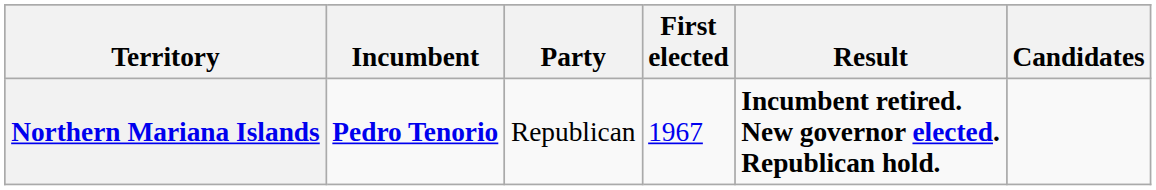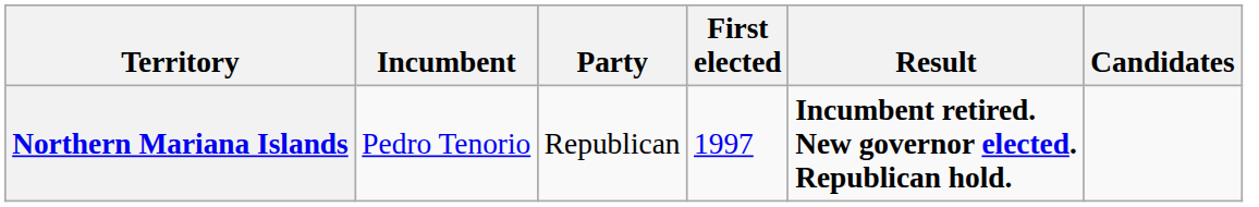Northern Mariana Islands | Incumbent: bold -> normal
Northern Mariana Islands | First elected: 1967 -> 1997
